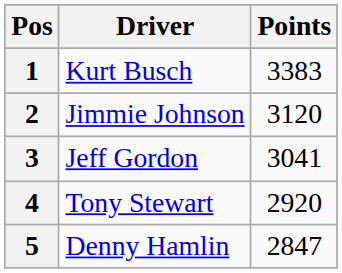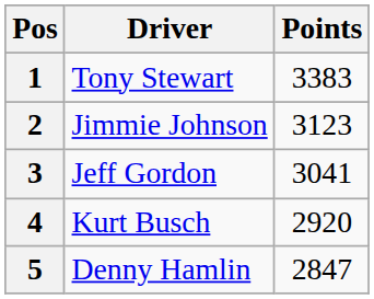1 | Driver: Kurt Busch -> Tony Stewart
2 | Points: 3120 -> 3123
4 | Driver: Tony Stewart -> Kurt Busch
